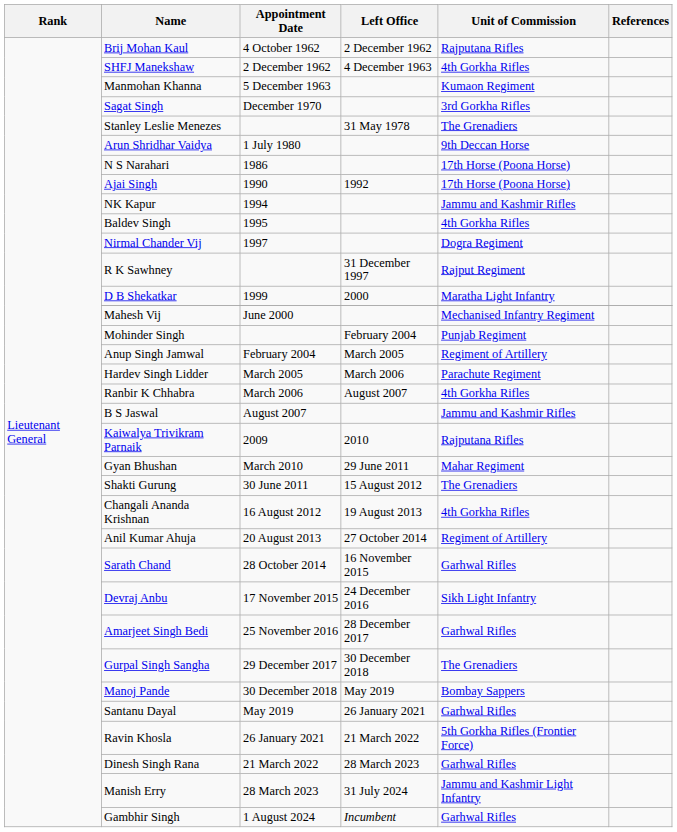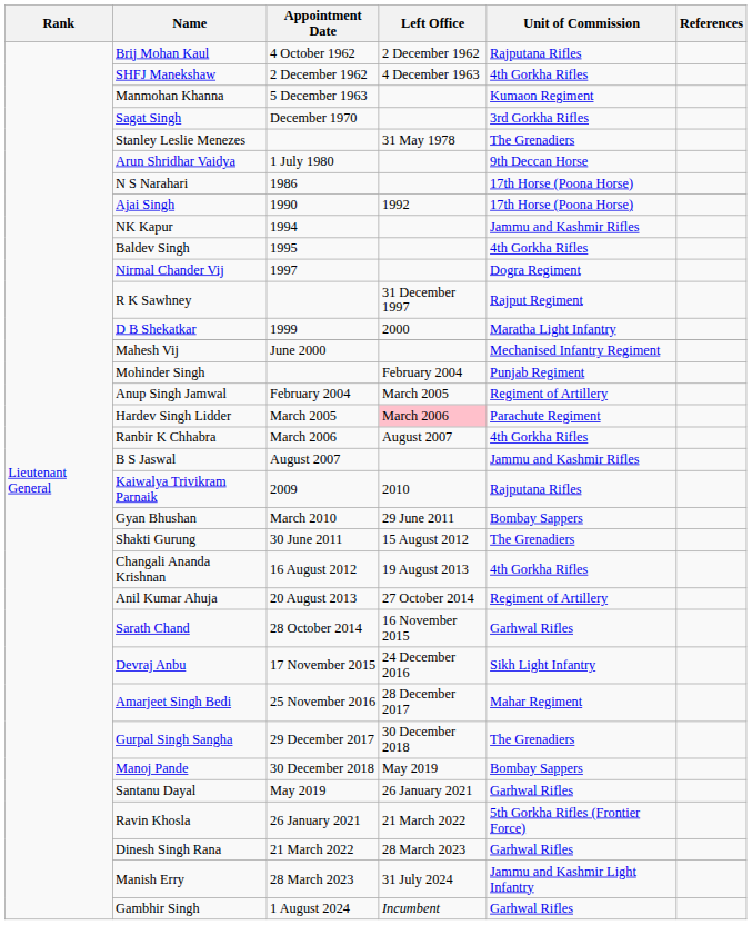Hardev Singh Lidder | Left Office: no background -> pink background
Gyan Bhushan | Unit of Commission: Mahar Regiment -> Bombay Sappers
Amarjeet Singh Bedi | Unit of Commission: Garhwal Rifles -> Mahar Regiment
